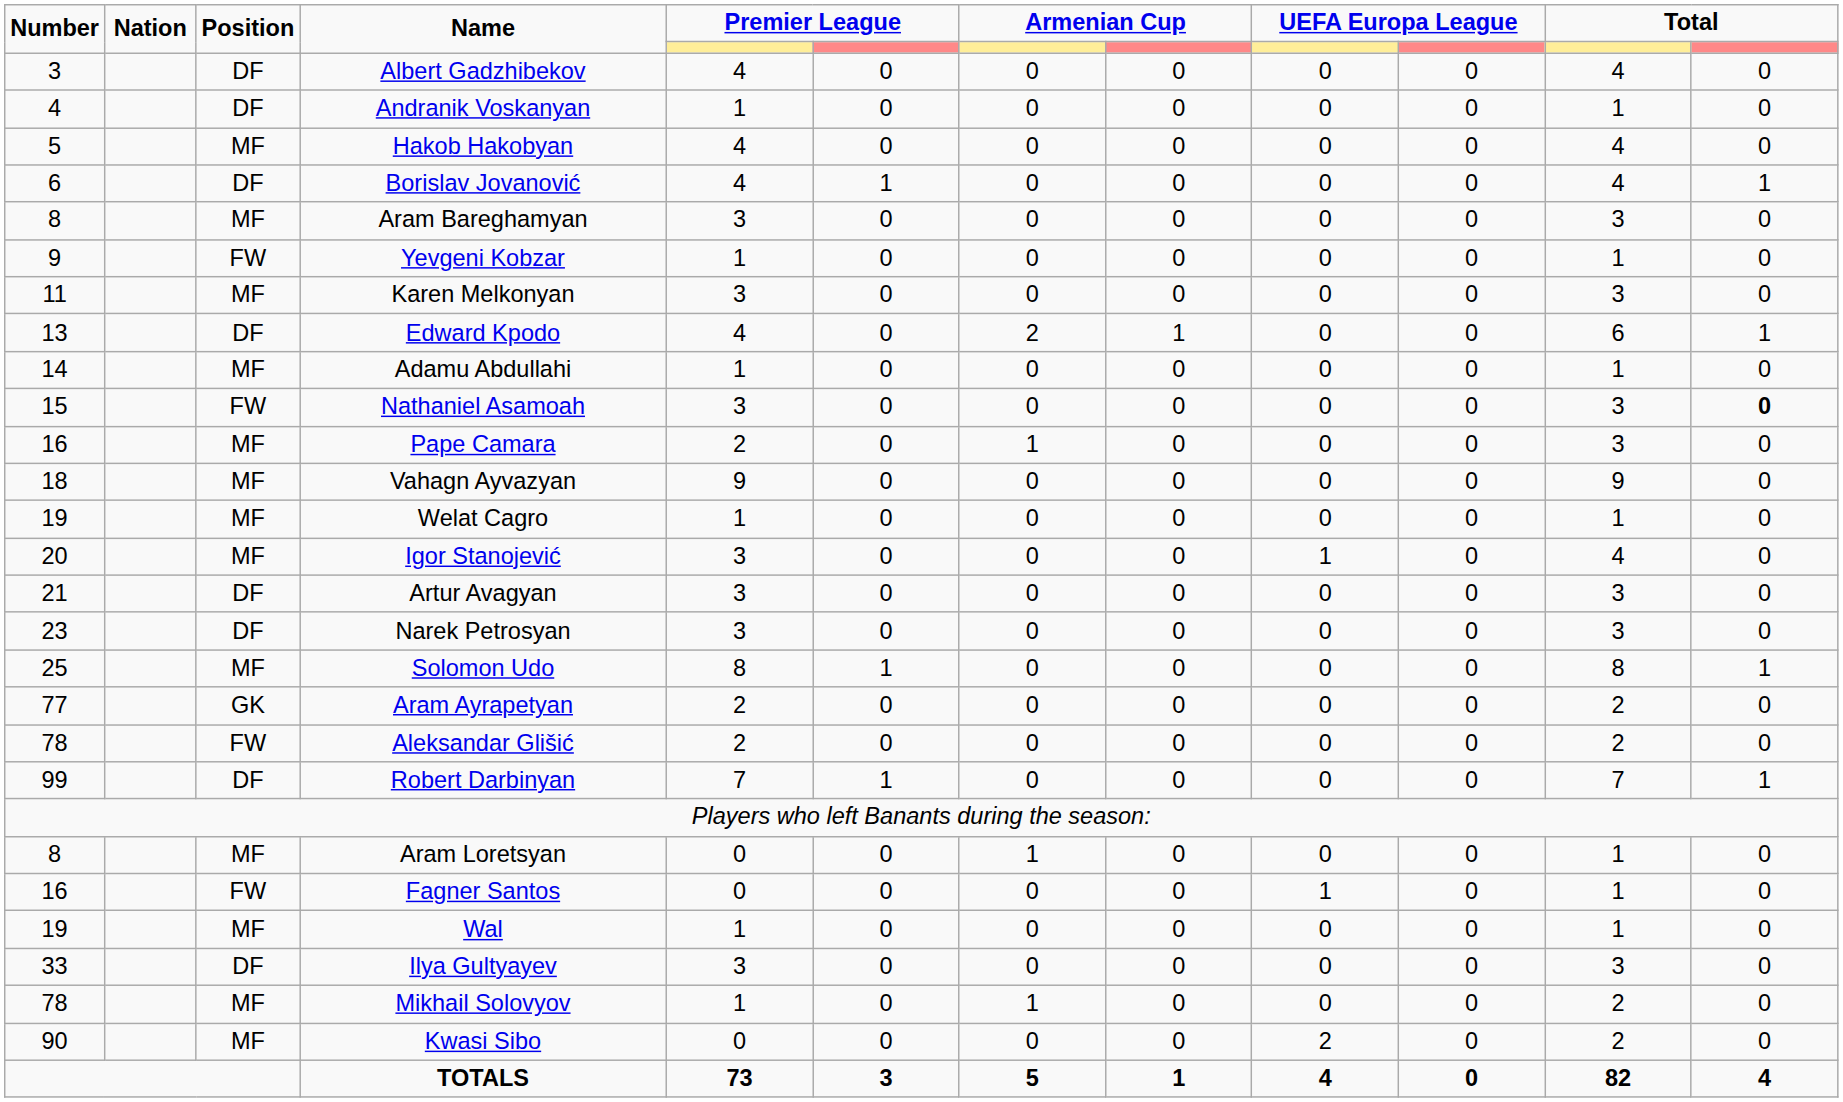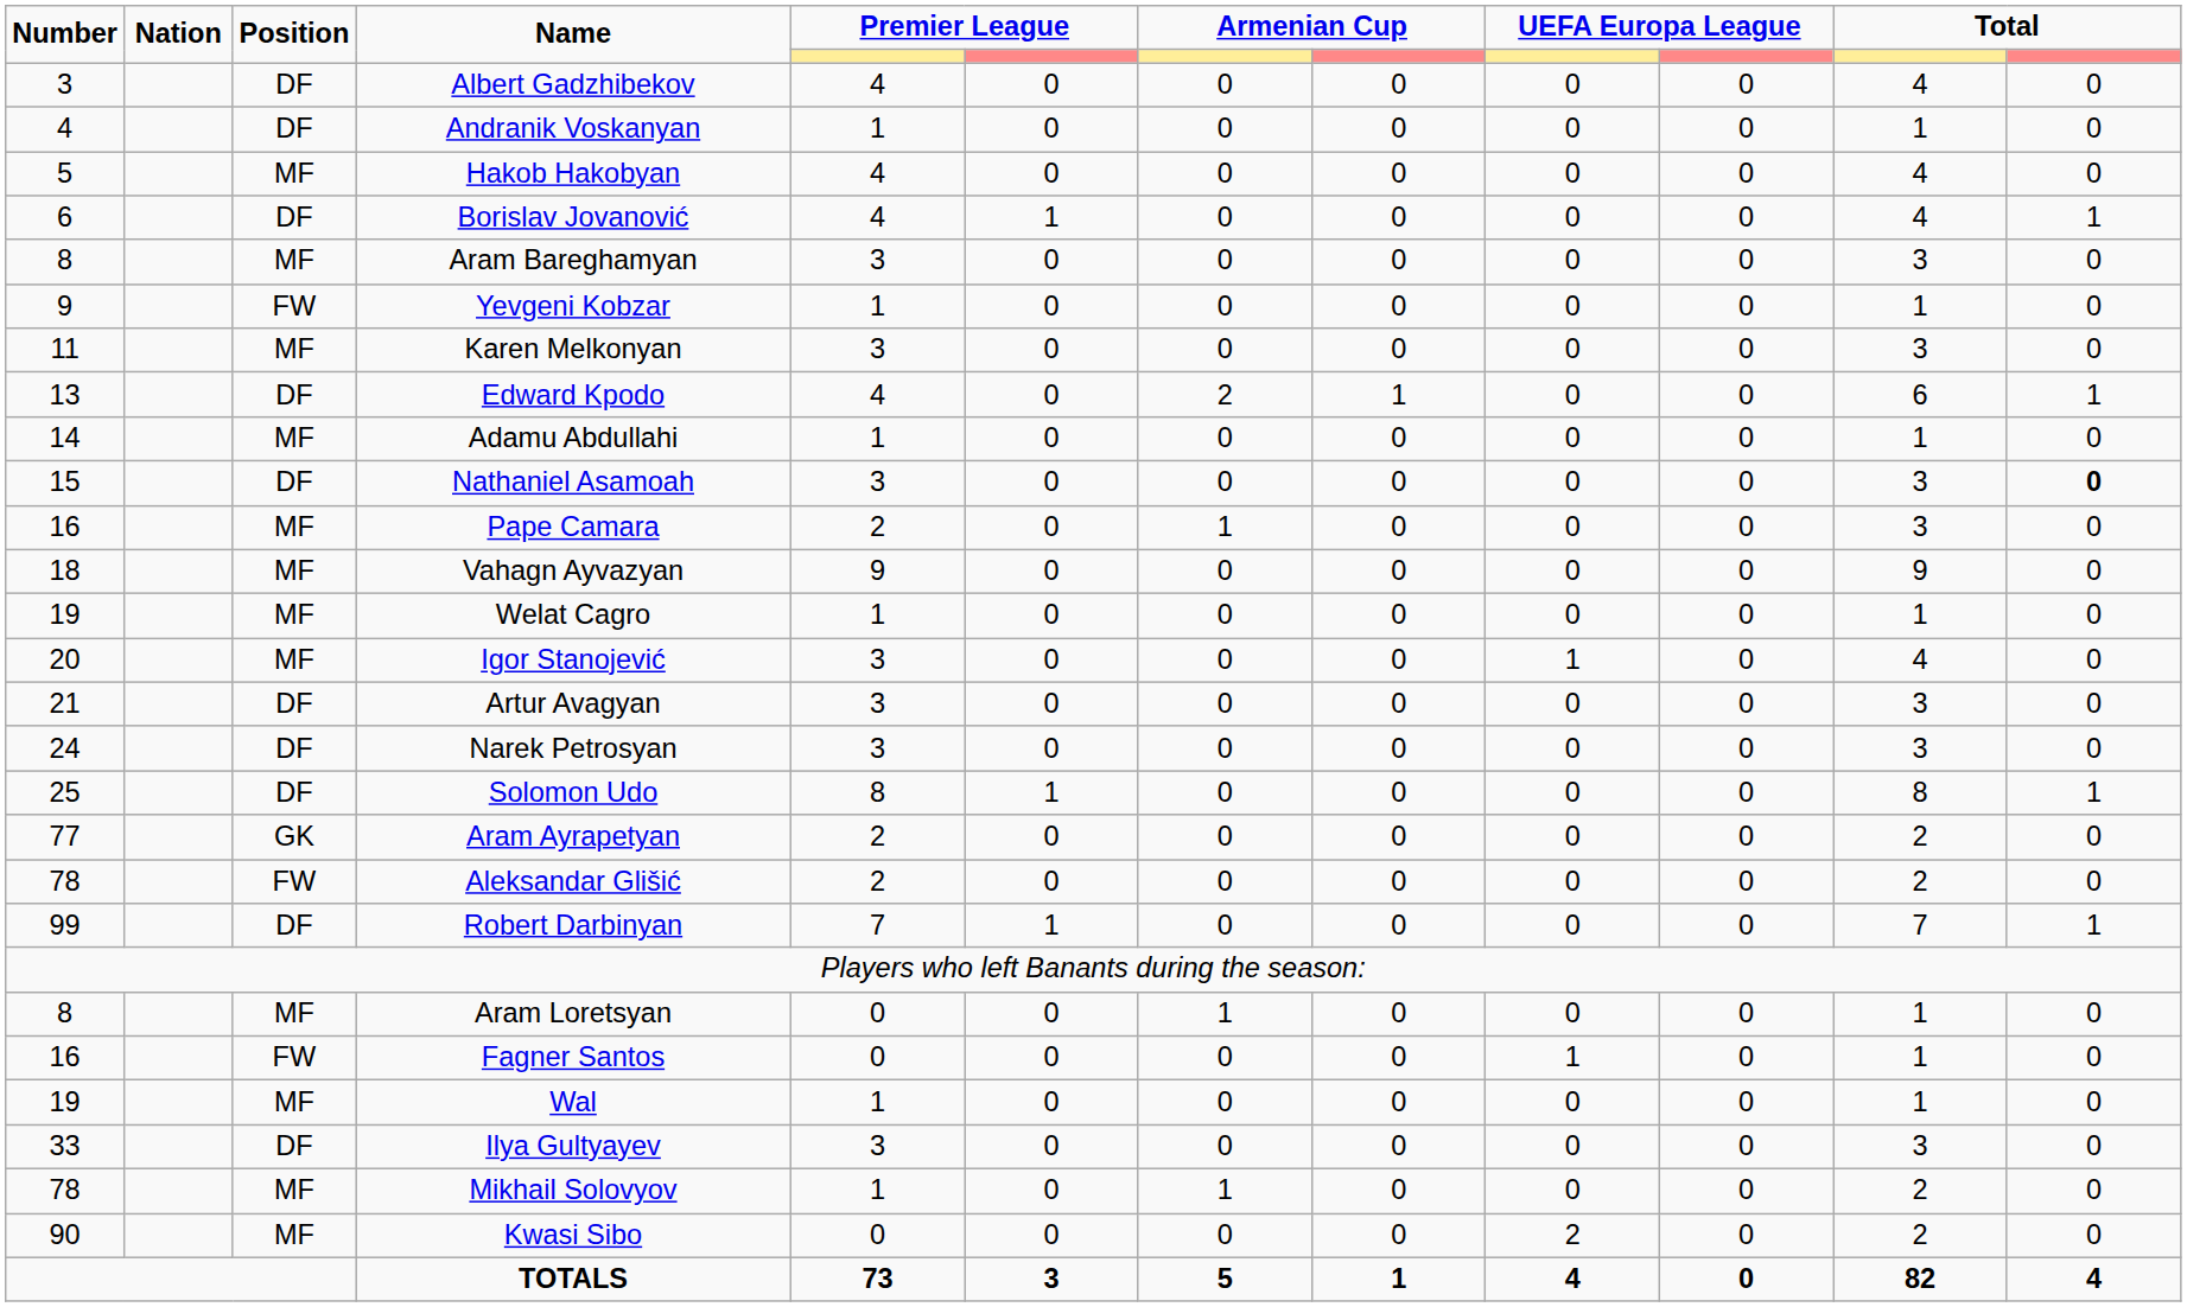Nathaniel Asamoah | Position: FW -> DF
Narek Petrosyan | Number: 23 -> 24
Solomon Udo | Position: MF -> DF
